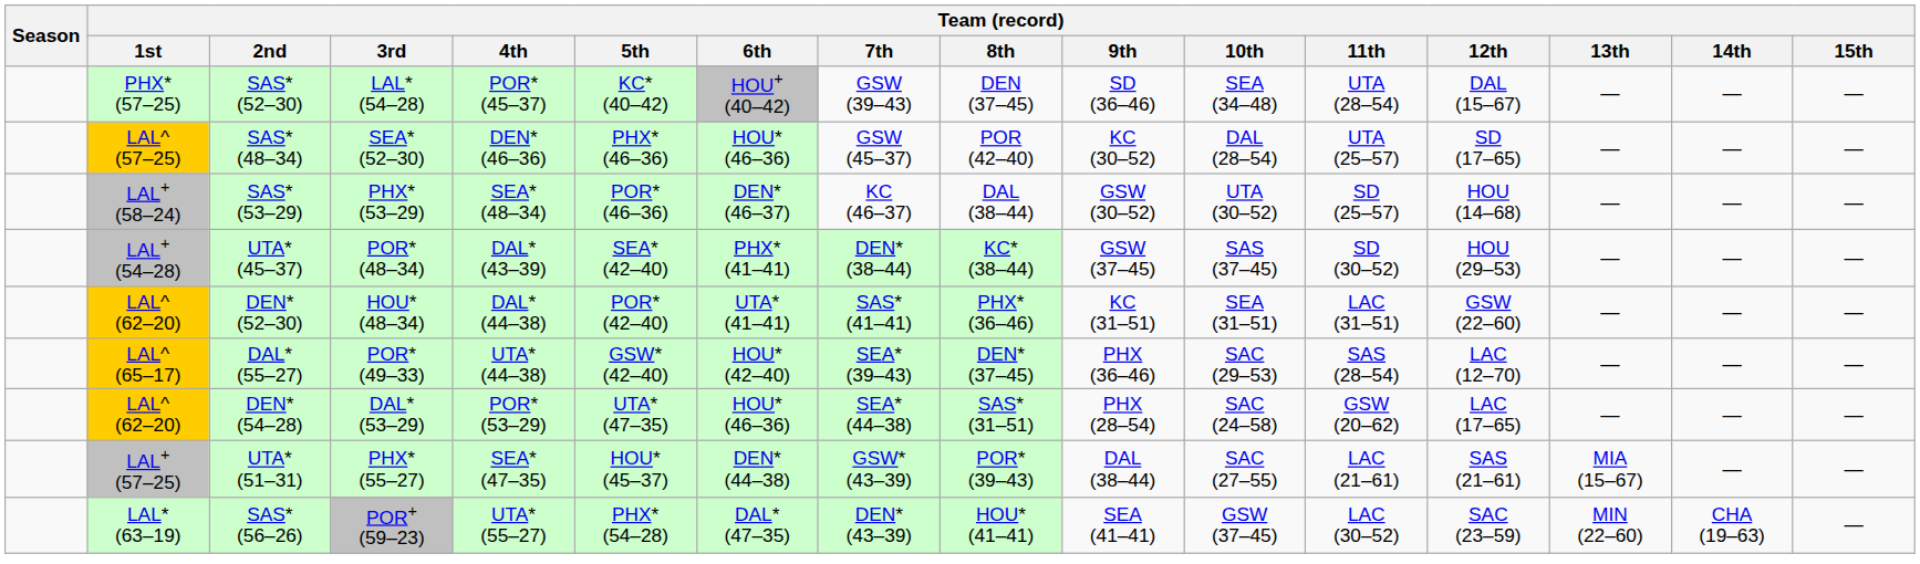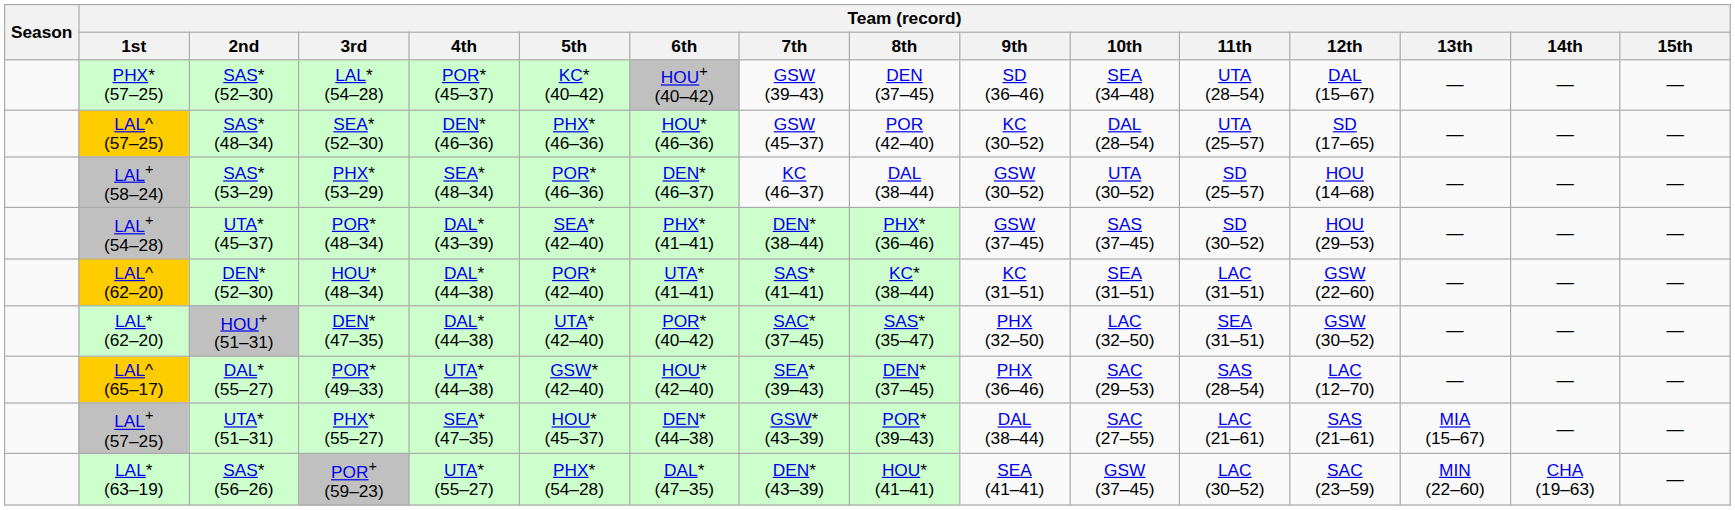UTA* (45–37) | Team (record) / 8th: KC* (38–44) -> PHX* (36–46)
DEN* (52–30) | Team (record) / 8th: PHX* (36–46) -> KC* (38–44)
+ row: LAL* (62–20) | HOU+ (51–31) | DEN* (47–35) | DAL* (44–38) | UTA* (42–40) | POR* (40–42) | SAC* (37–45) | SAS* (35–47) | PHX (32–50) | LAC (32–50) | SEA (31–51) | GSW (30–52) | — | — | —
- row: LAL^ (62–20) | DEN* (54–28) | DAL* (53–29) | POR* (53–29) | UTA* (47–35) | HOU* (46–36) | SEA* (44–38) | SAS* (31–51) | PHX (28–54) | SAC (24–58) | GSW (20–62) | LAC (17–65) | — | — | —
